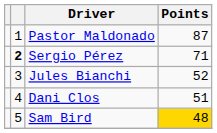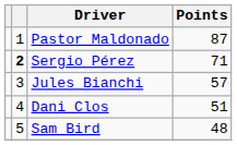Jules Bianchi | Points: 52 -> 57
Sam Bird | Points: gold background -> no background
